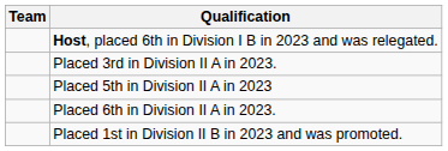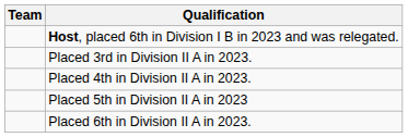+ row: Placed 4th in Division II A in 2023.
- row: Placed 1st in Division II B in 2023 and was promoted.
